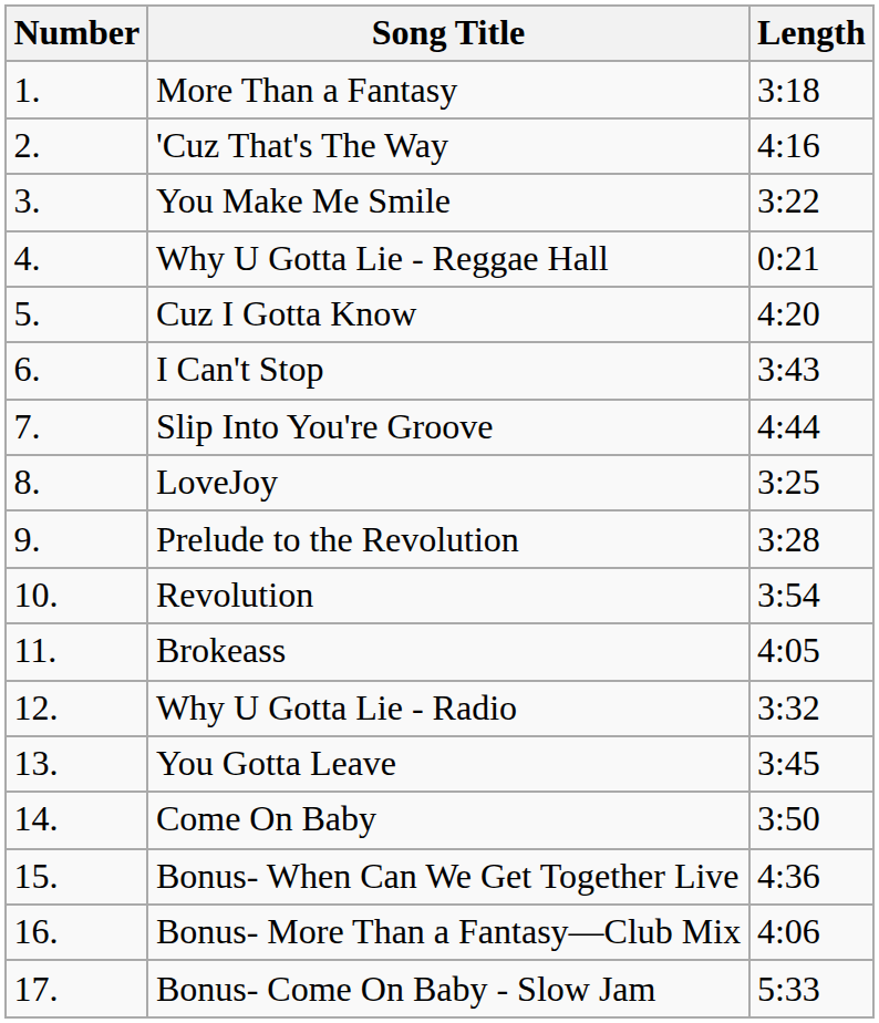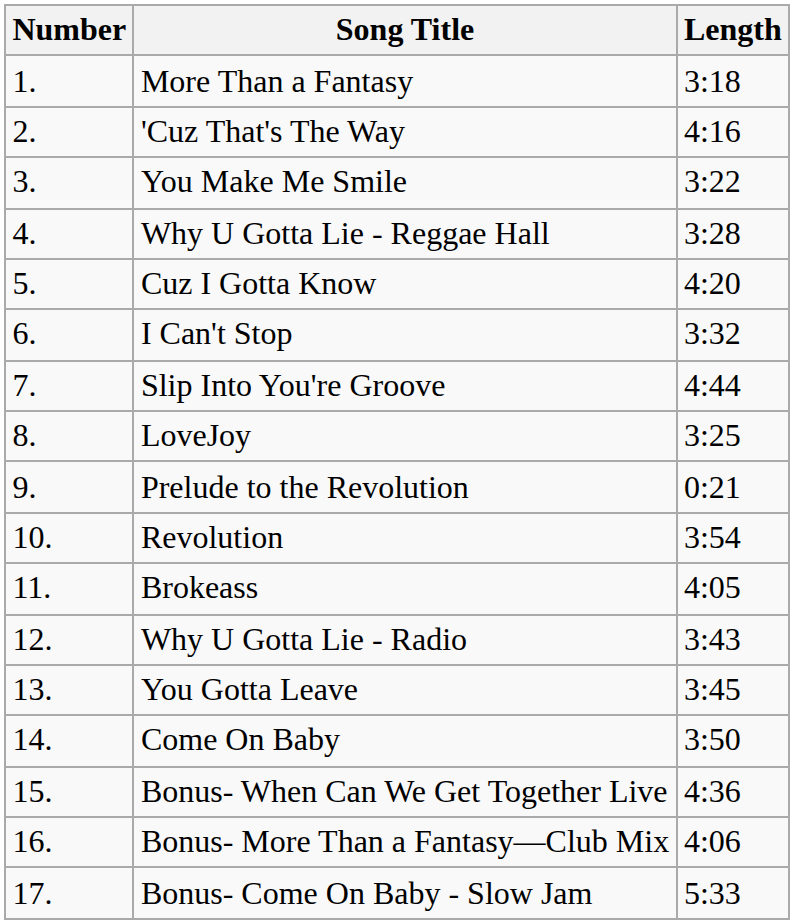Why U Gotta Lie - Reggae Hall | Length: 0:21 -> 3:28
I Can't Stop | Length: 3:43 -> 3:32
Prelude to the Revolution | Length: 3:28 -> 0:21
Why U Gotta Lie - Radio | Length: 3:32 -> 3:43
